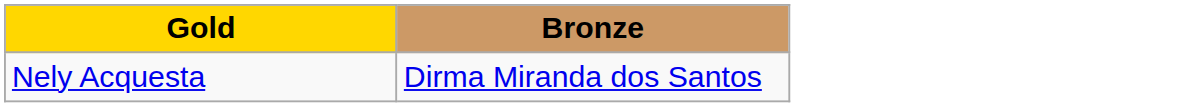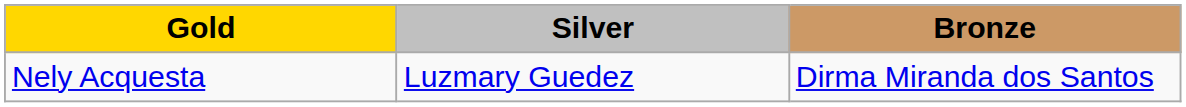+ column: Silver | Luzmary Guedez
